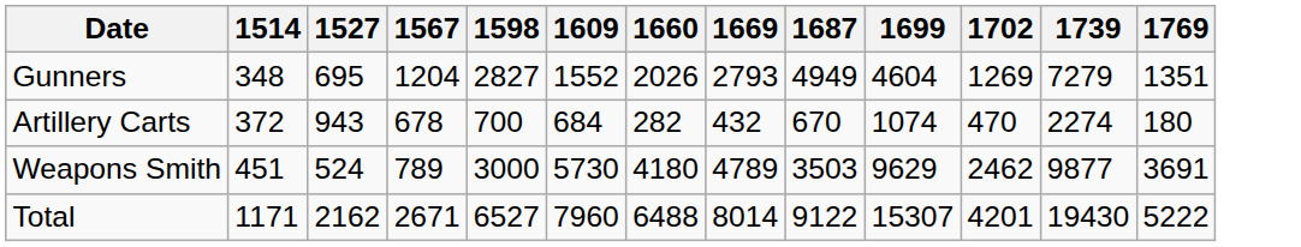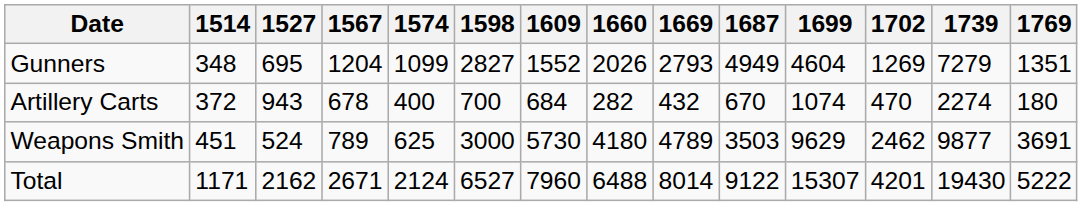+ column: 1574 | 1099 | 400 | 625 | 2124
